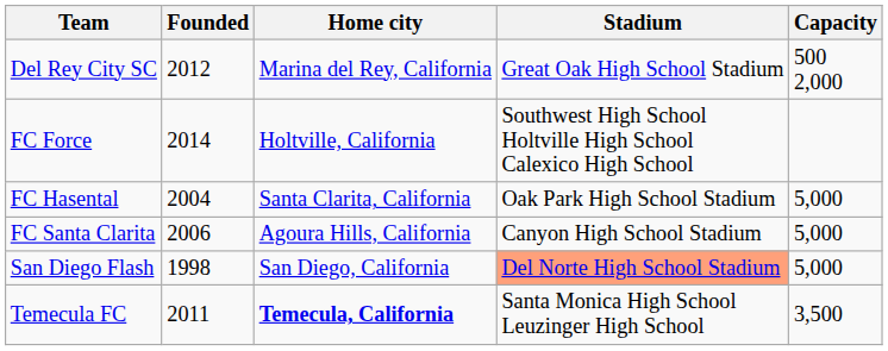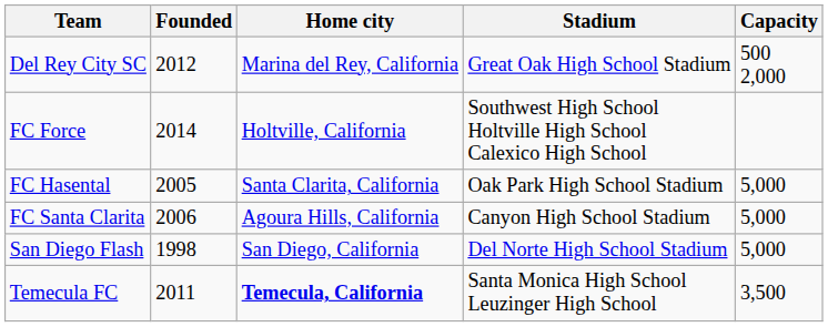FC Hasental | Founded: 2004 -> 2005
San Diego Flash | Stadium: lightsalmon background -> no background
